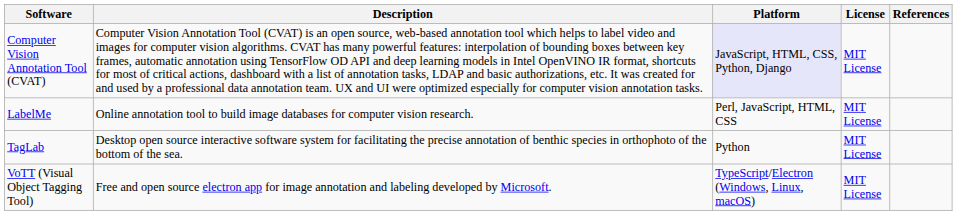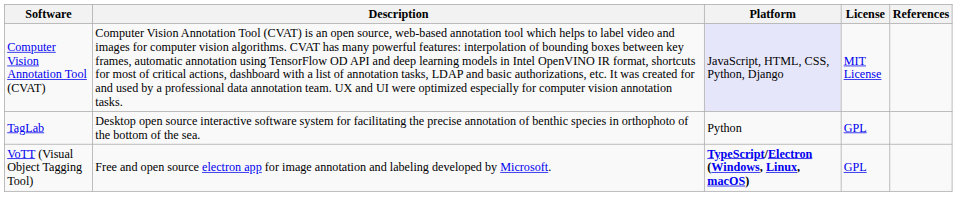- row: LabelMe | Online annotation tool to build image databases for computer vision research. | Perl, JavaScript, HTML, CSS | MIT License
TagLab | License: MIT License -> GPL
VoTT (Visual Object Tagging Tool) | Platform: normal -> bold
VoTT (Visual Object Tagging Tool) | License: MIT License -> GPL
